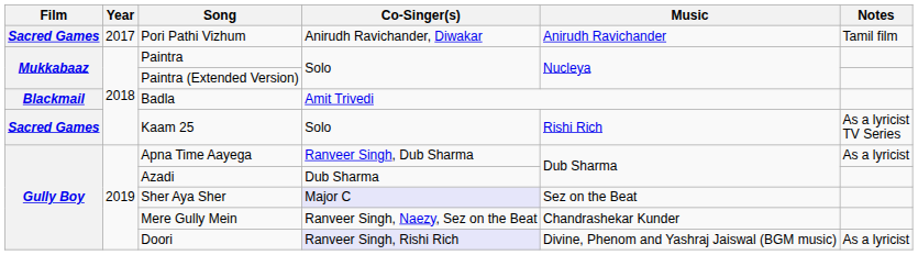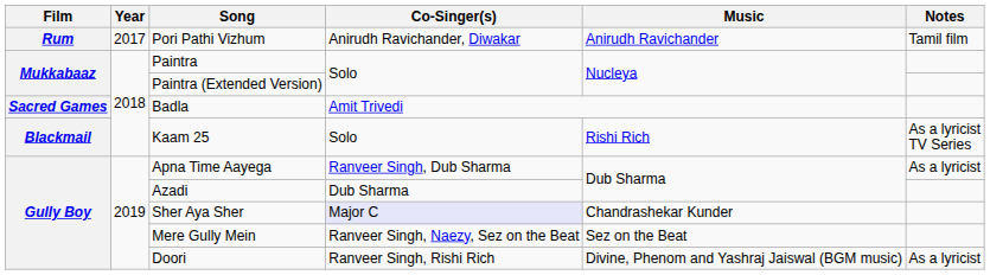Pori Pathi Vizhum | Film: Sacred Games -> Rum
Badla | Film: Blackmail -> Sacred Games
Kaam 25 | Film: Sacred Games -> Blackmail
Sher Aya Sher | Music: Sez on the Beat -> Chandrashekar Kunder
Mere Gully Mein | Music: Chandrashekar Kunder -> Sez on the Beat
Doori | Co-Singer(s): lavender background -> no background
